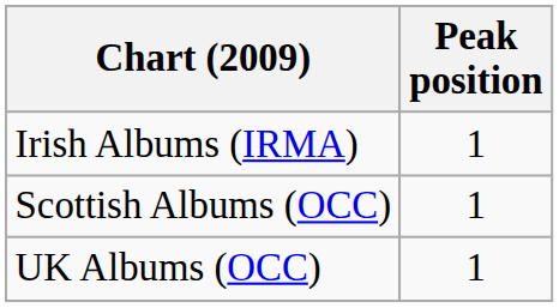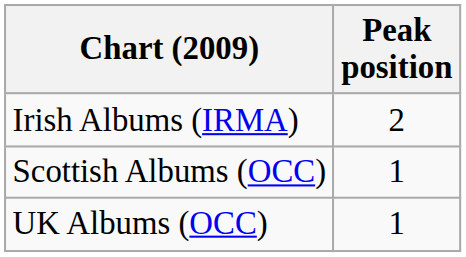Irish Albums (IRMA) | Peak position: 1 -> 2
